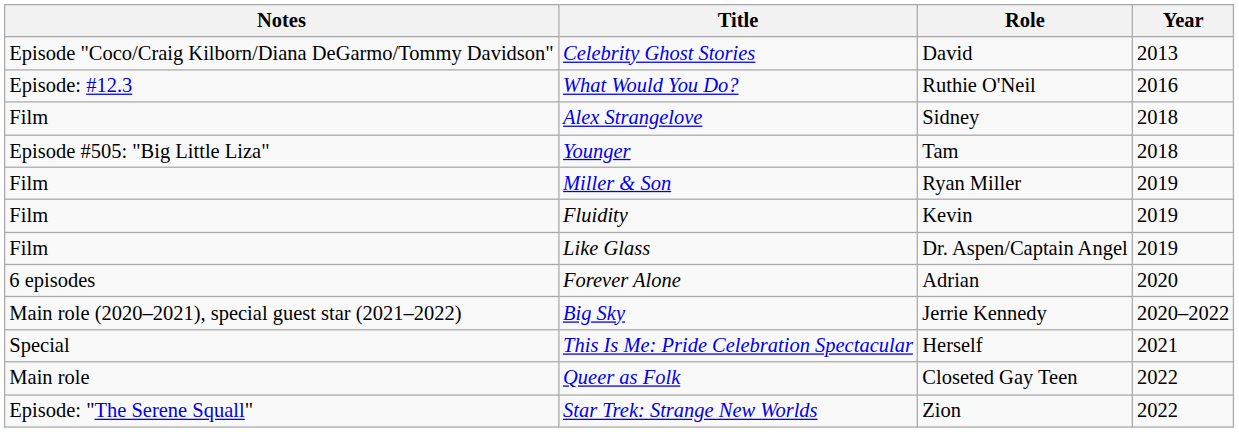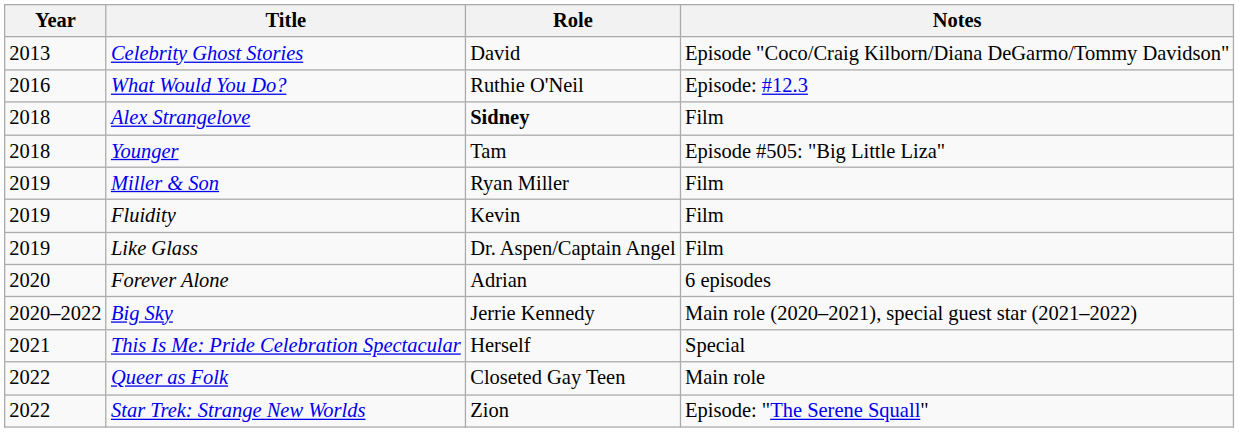columns swapped: Year <-> Notes
Alex Strangelove | Role: normal -> bold
